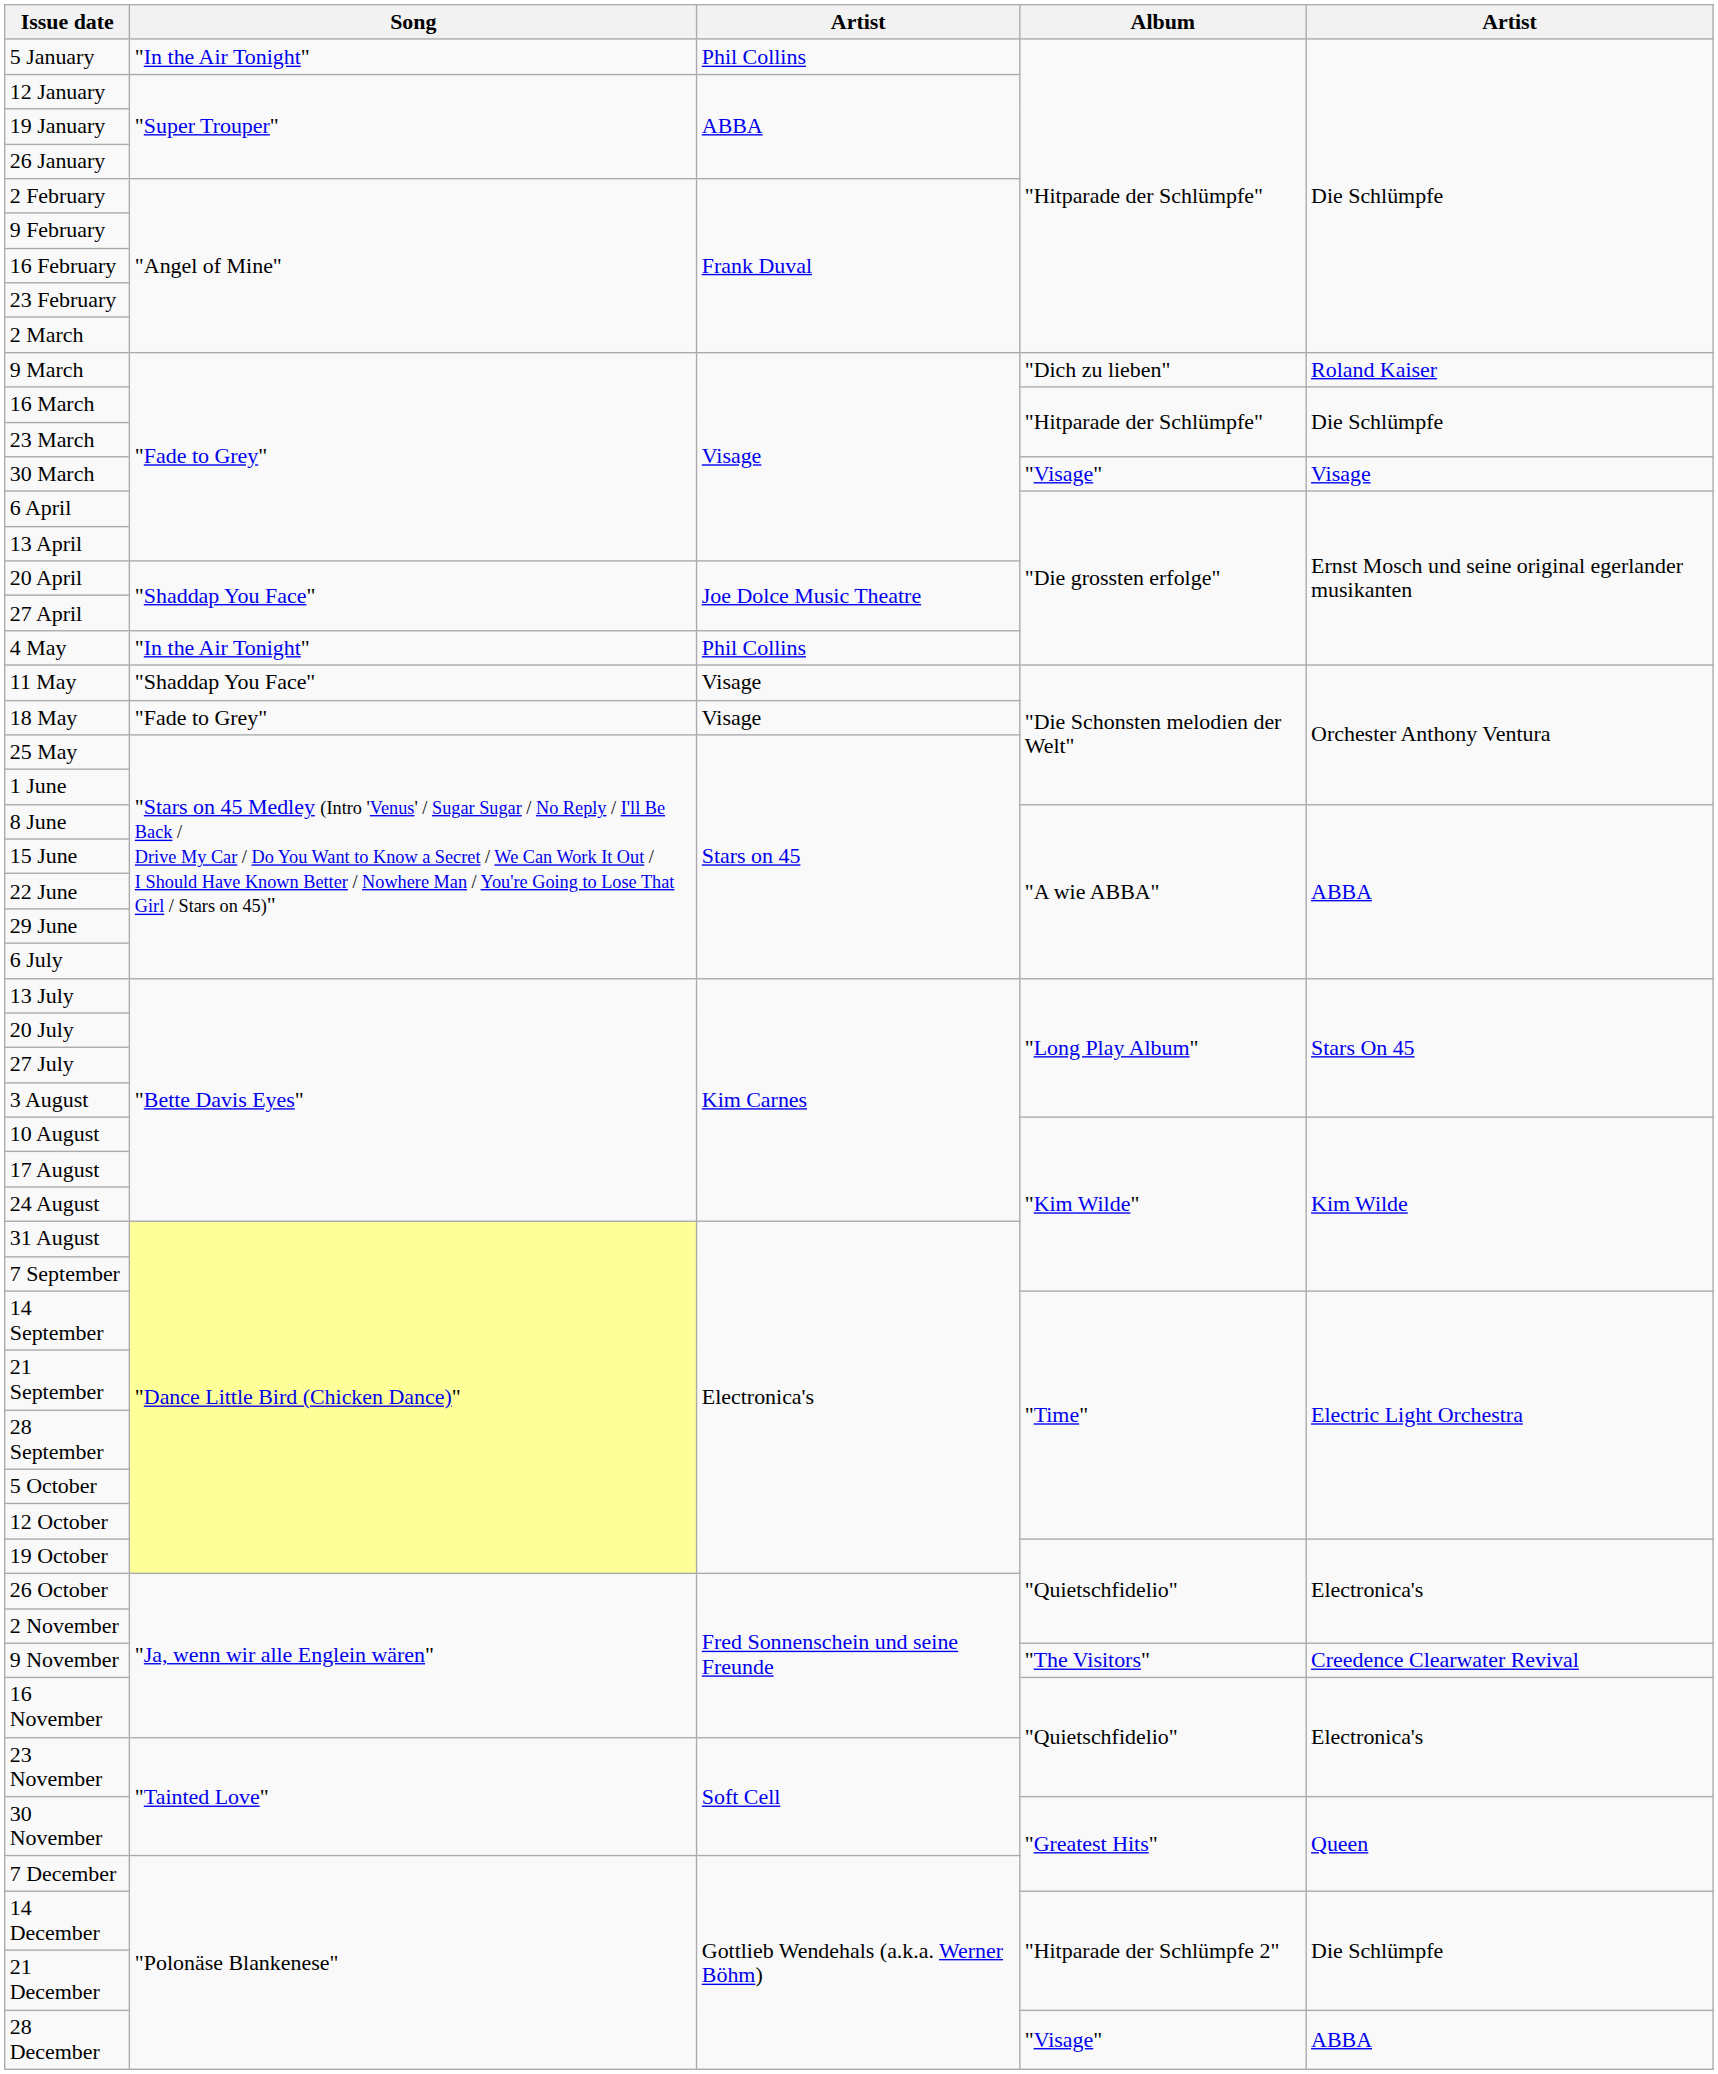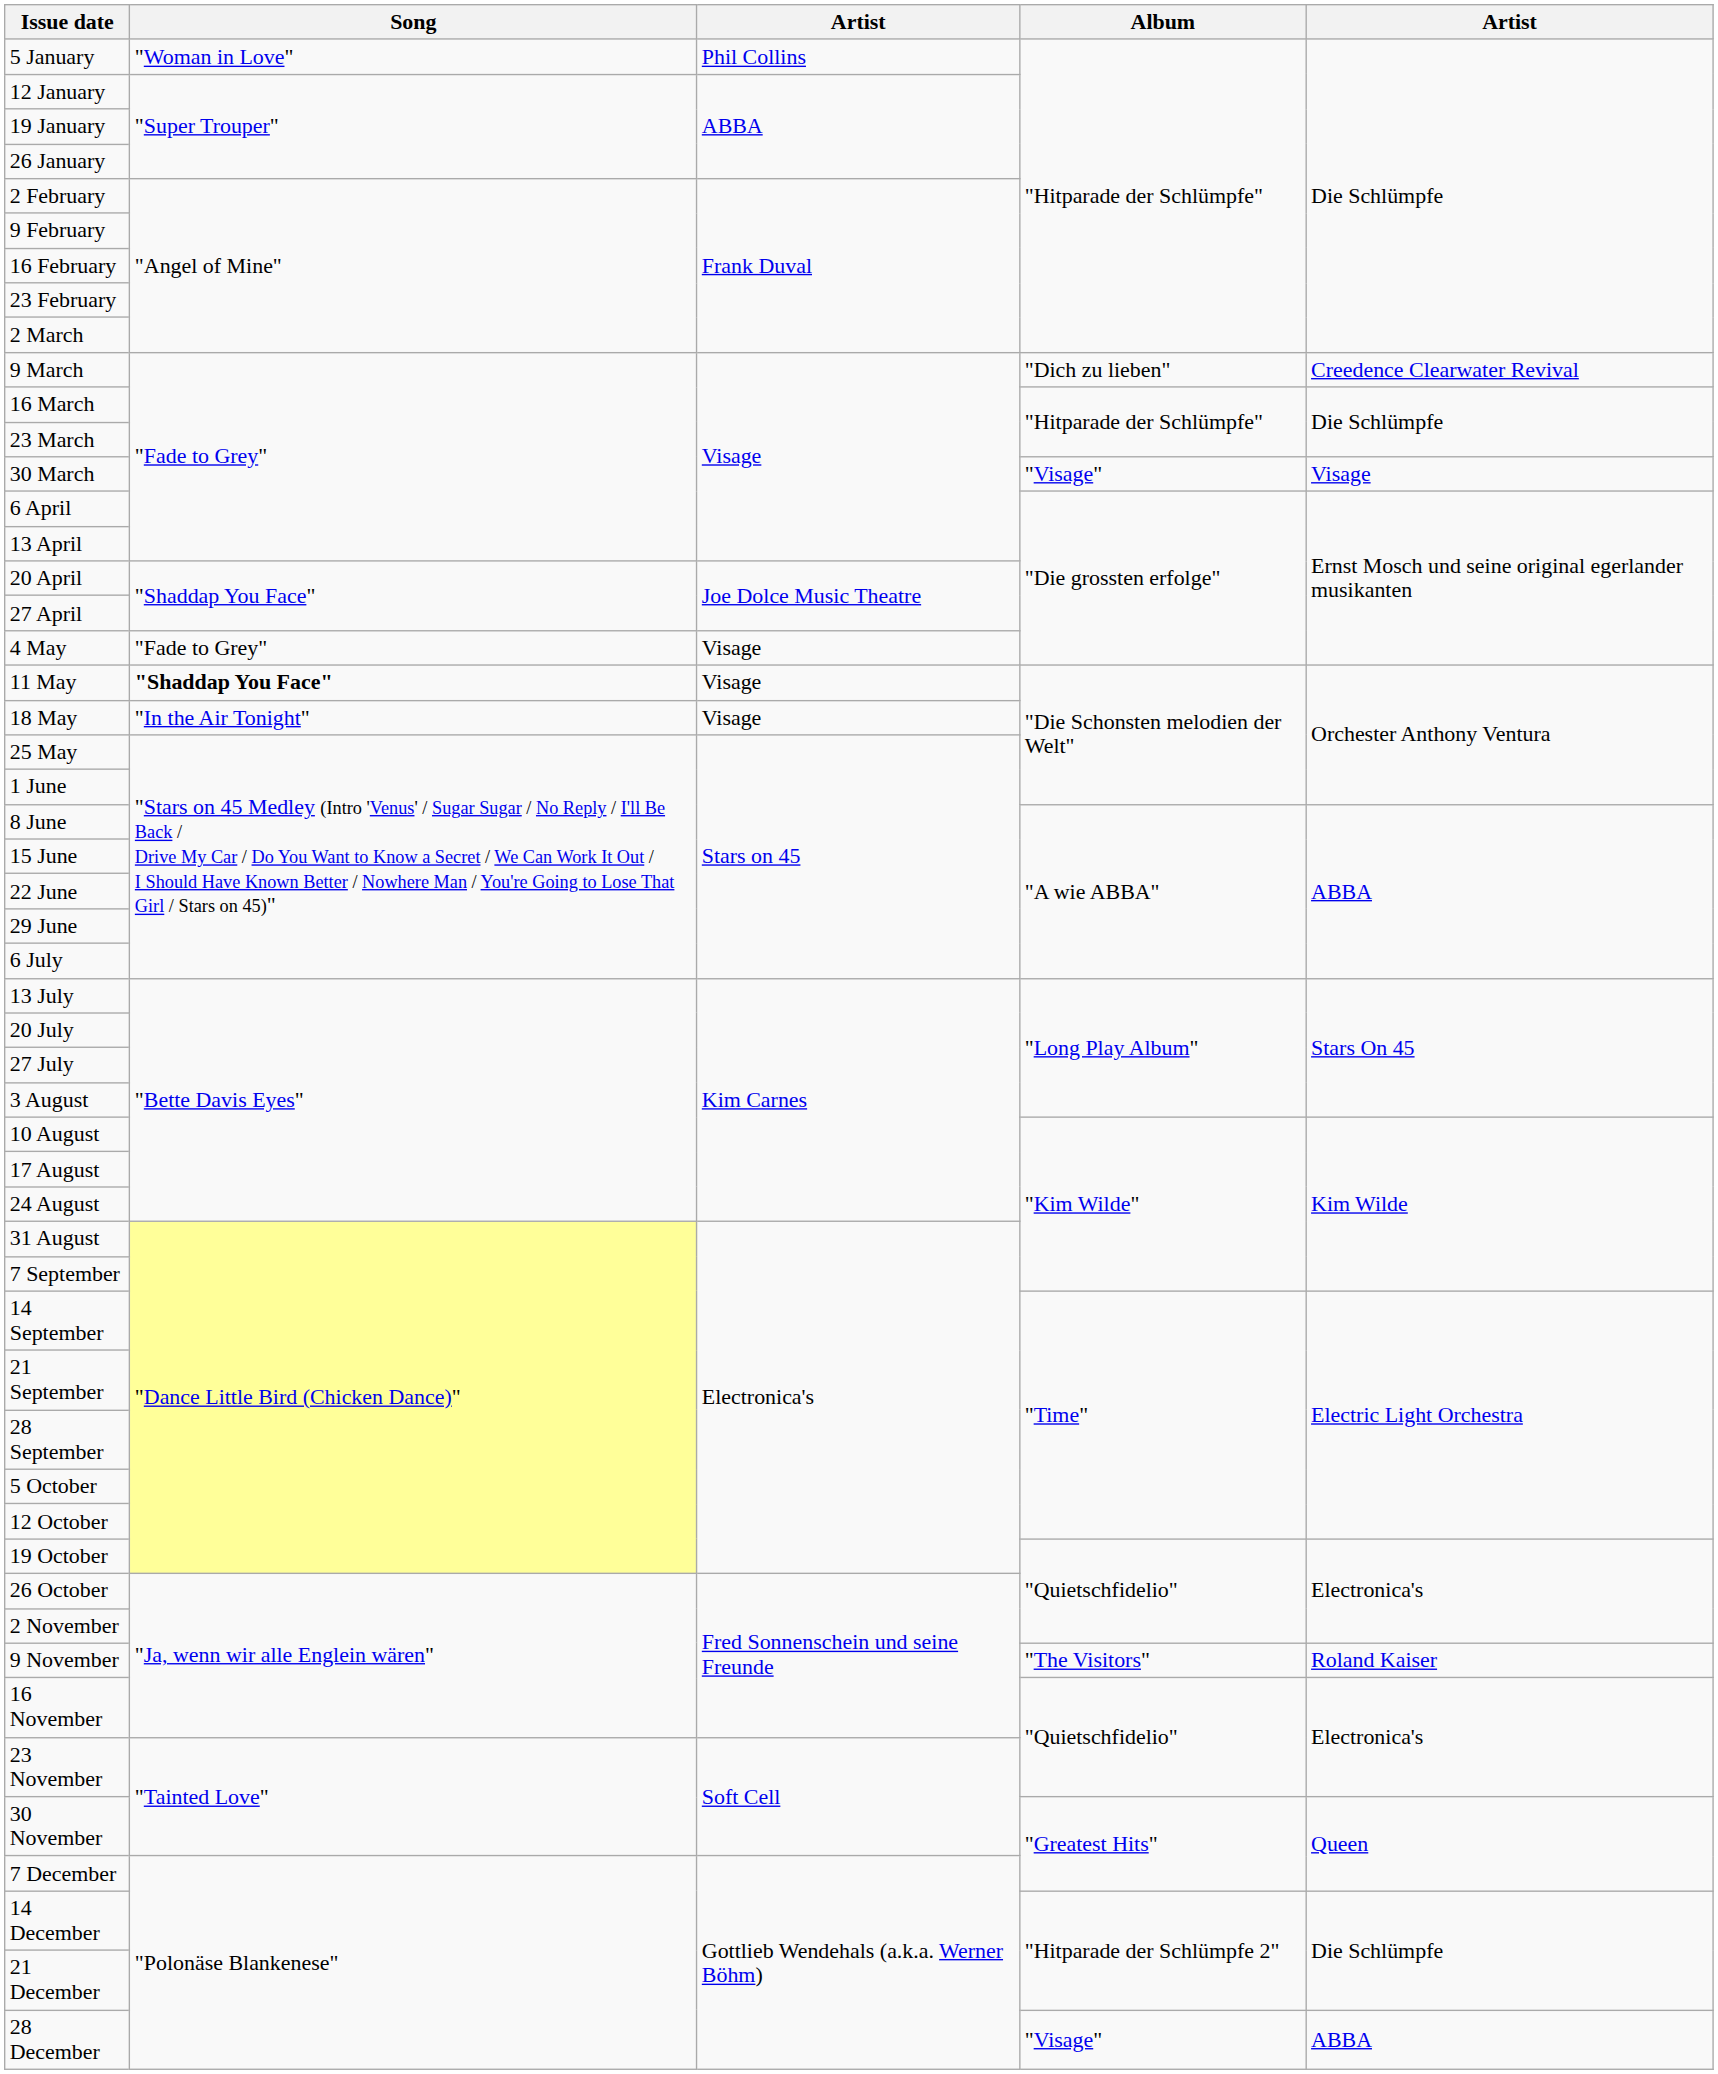5 January | Song: "In the Air Tonight" -> "Woman in Love"
9 March | column 5: Roland Kaiser -> Creedence Clearwater Revival
4 May | Song: "In the Air Tonight" -> "Fade to Grey"
4 May | column 3: Phil Collins -> Visage
11 May | Song: normal -> bold
18 May | Song: "Fade to Grey" -> "In the Air Tonight"
9 November | column 5: Creedence Clearwater Revival -> Roland Kaiser
